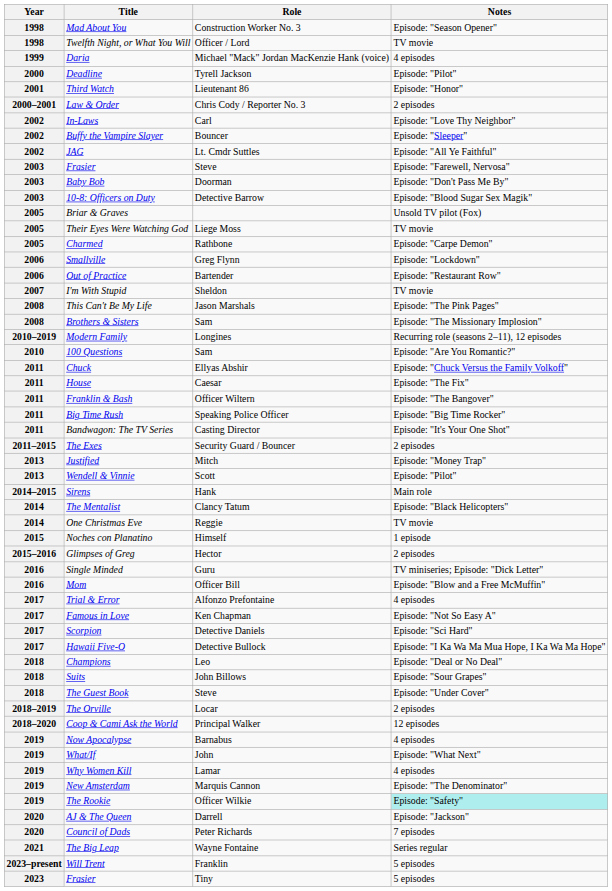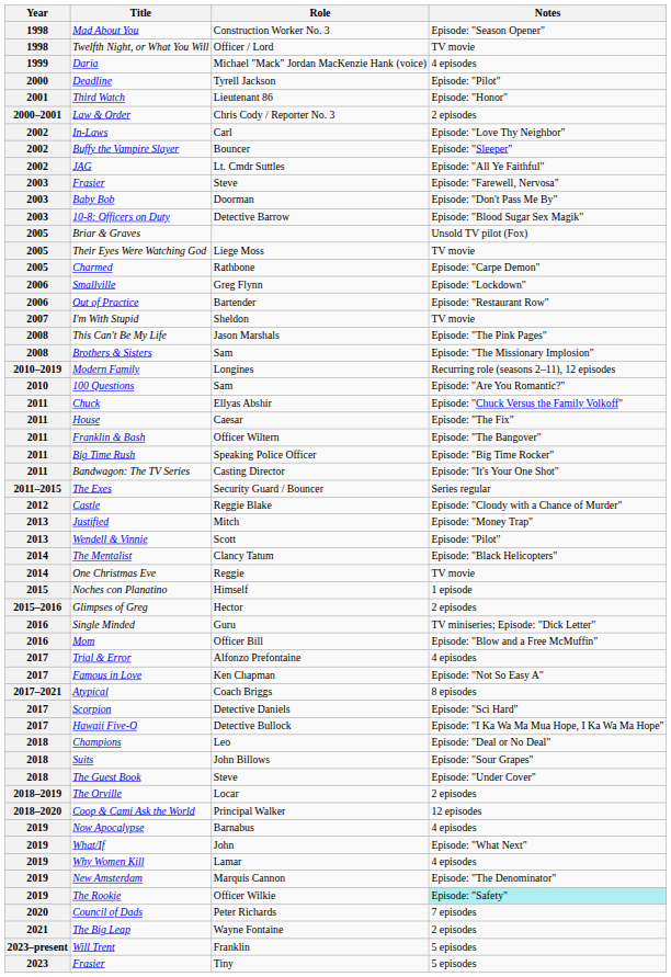The Exes | Notes: 2 episodes -> Series regular
+ row: 2012 | Castle | Reggie Blake | Episode: "Cloudy with a Chance of Murder"
- row: 2014–2015 | Sirens | Hank | Main role
+ row: 2017–2021 | Atypical | Coach Briggs | 8 episodes
- row: 2020 | AJ & The Queen | Darrell | Episode: "Jackson"
The Big Leap | Notes: Series regular -> 2 episodes
